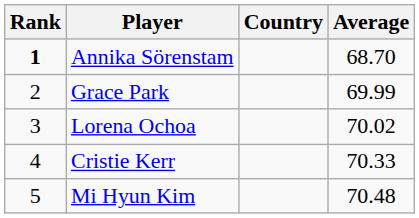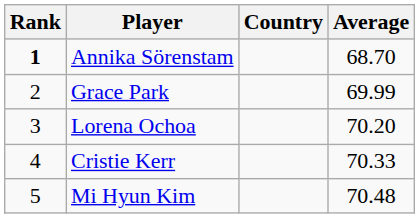Lorena Ochoa | Average: 70.02 -> 70.20
